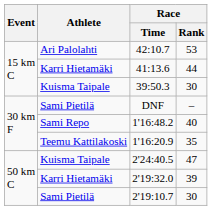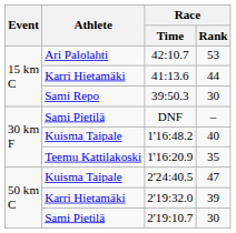39:50.3 | Athlete: Kuisma Taipale -> Sami Repo
1'16:48.2 | Athlete: Sami Repo -> Kuisma Taipale
